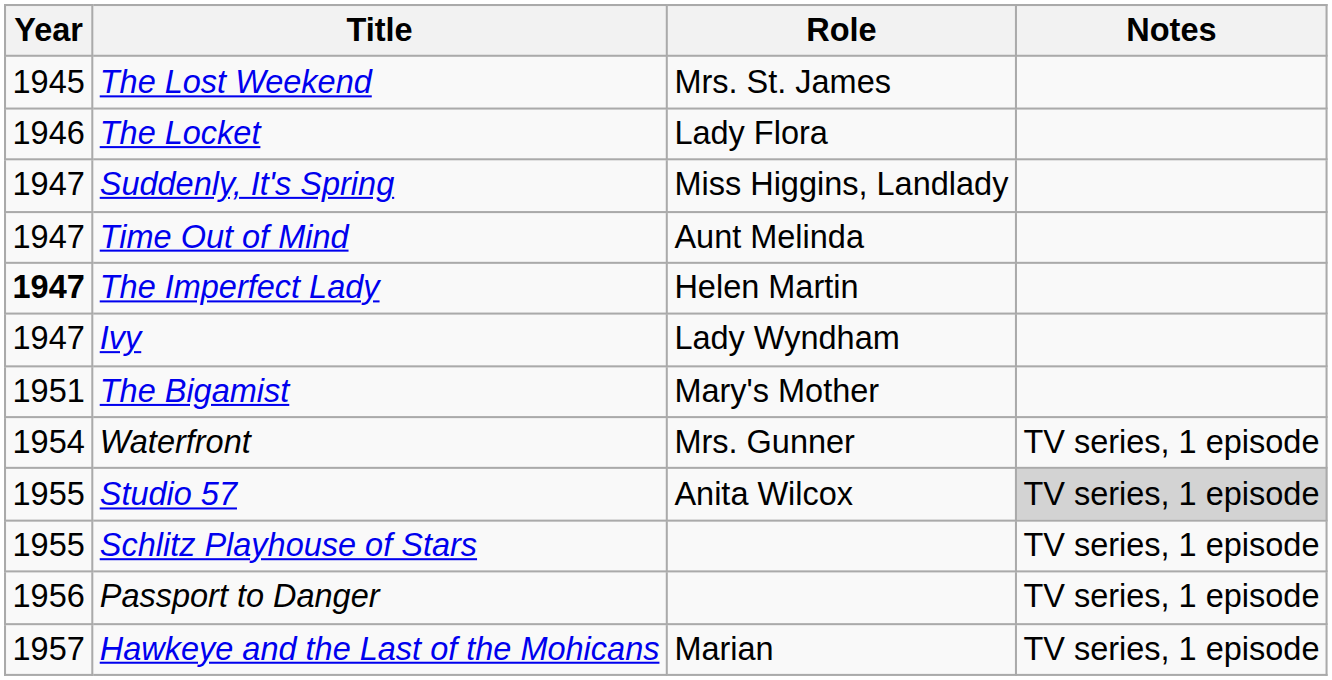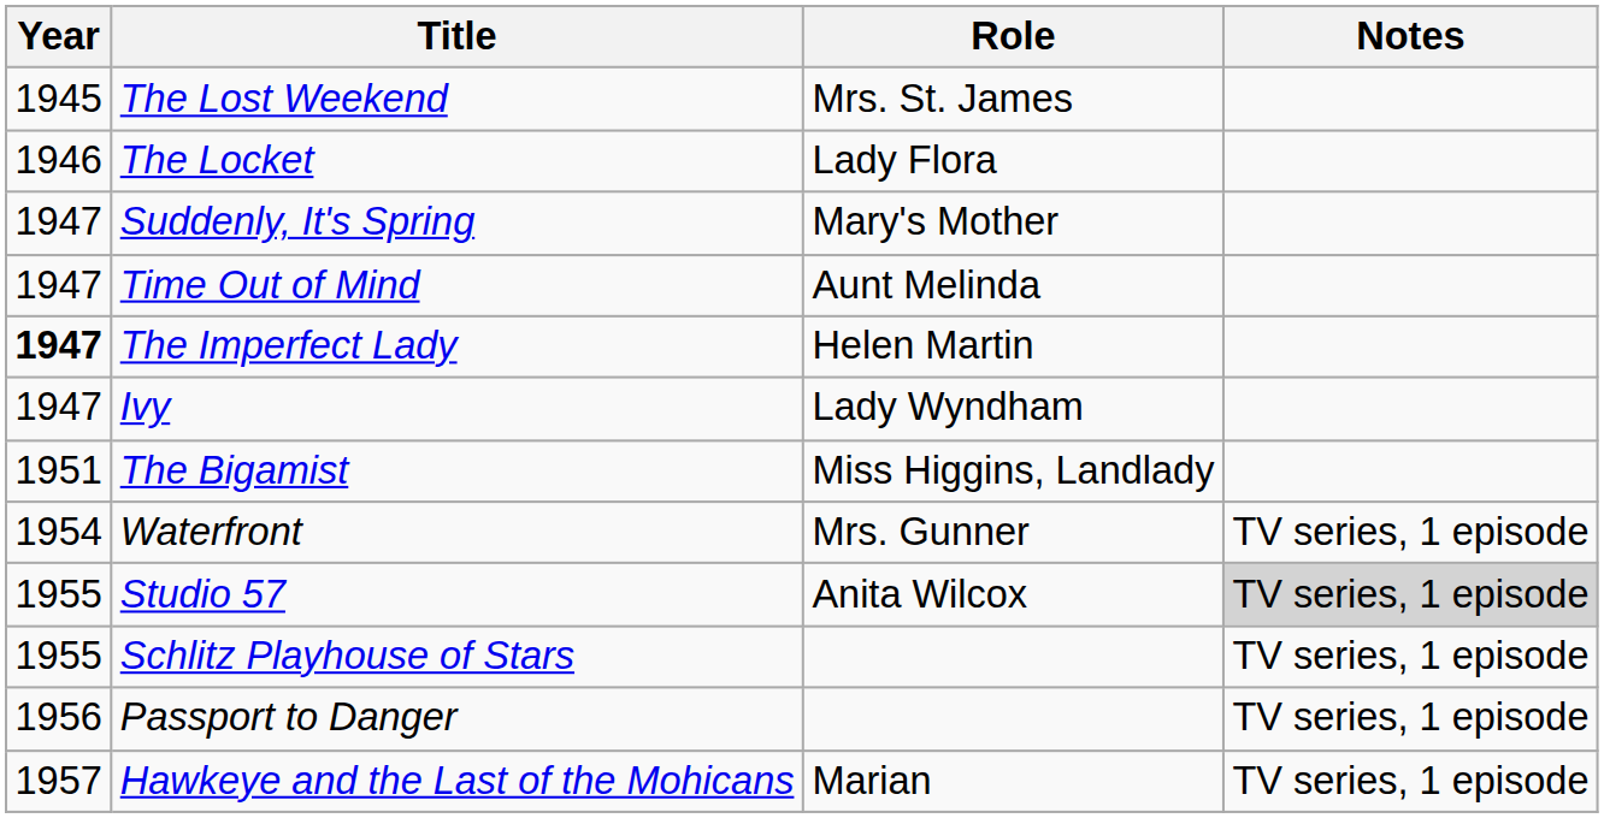Suddenly, It's Spring | Role: Miss Higgins, Landlady -> Mary's Mother
The Bigamist | Role: Mary's Mother -> Miss Higgins, Landlady
